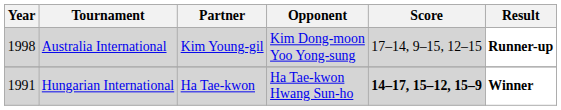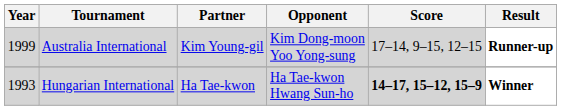Australia International | Year: 1998 -> 1999
Hungarian International | Year: 1991 -> 1993
